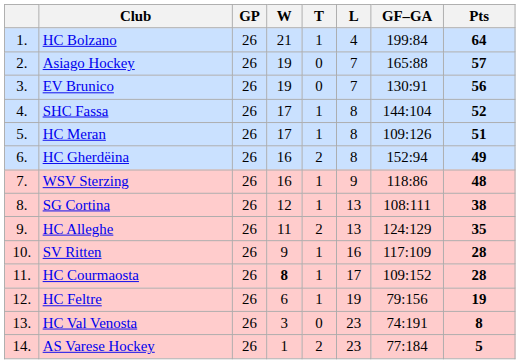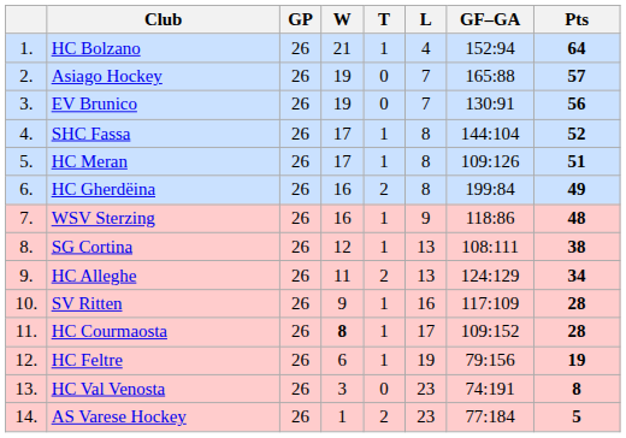HC Bolzano | GF–GA: 199:84 -> 152:94
HC Gherdëina | GF–GA: 152:94 -> 199:84
HC Alleghe | Pts: 35 -> 34
